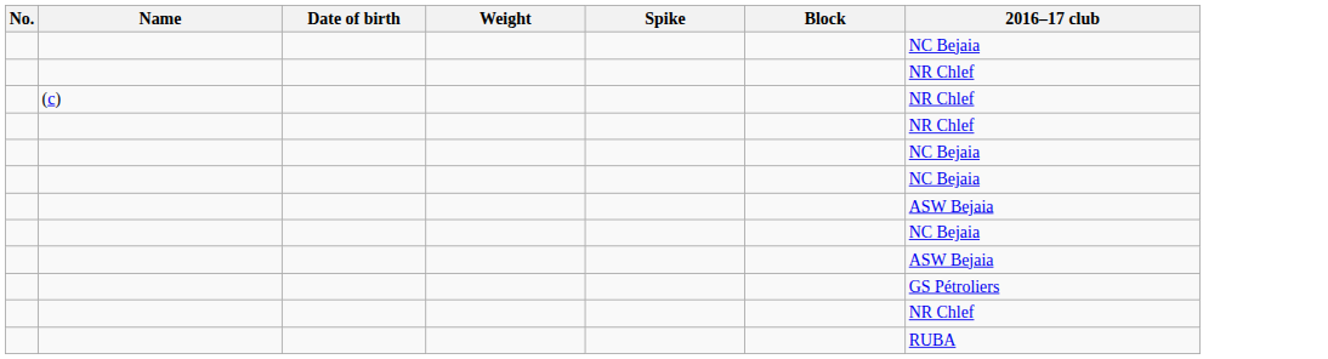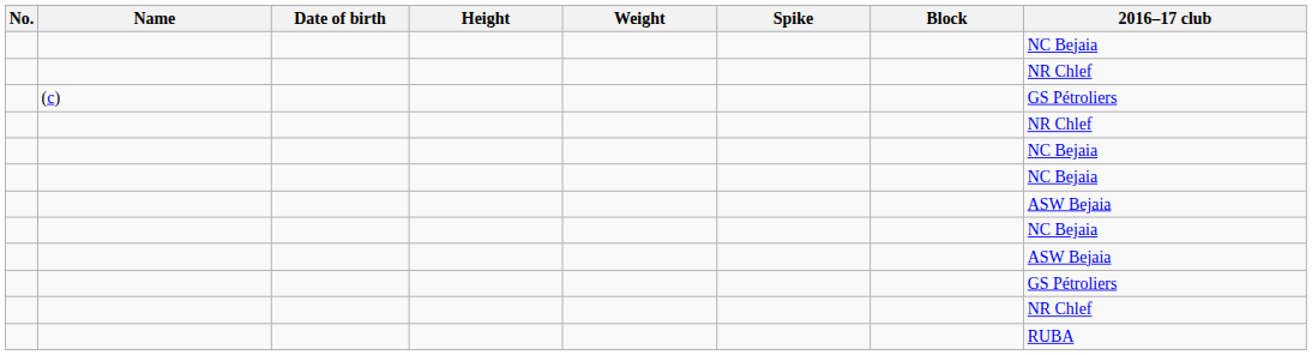+ column: Height
(c) | 2016–17 club: NR Chlef -> GS Pétroliers
